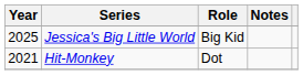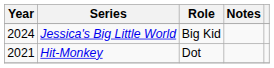Jessica's Big Little World | Year: 2025 -> 2024
